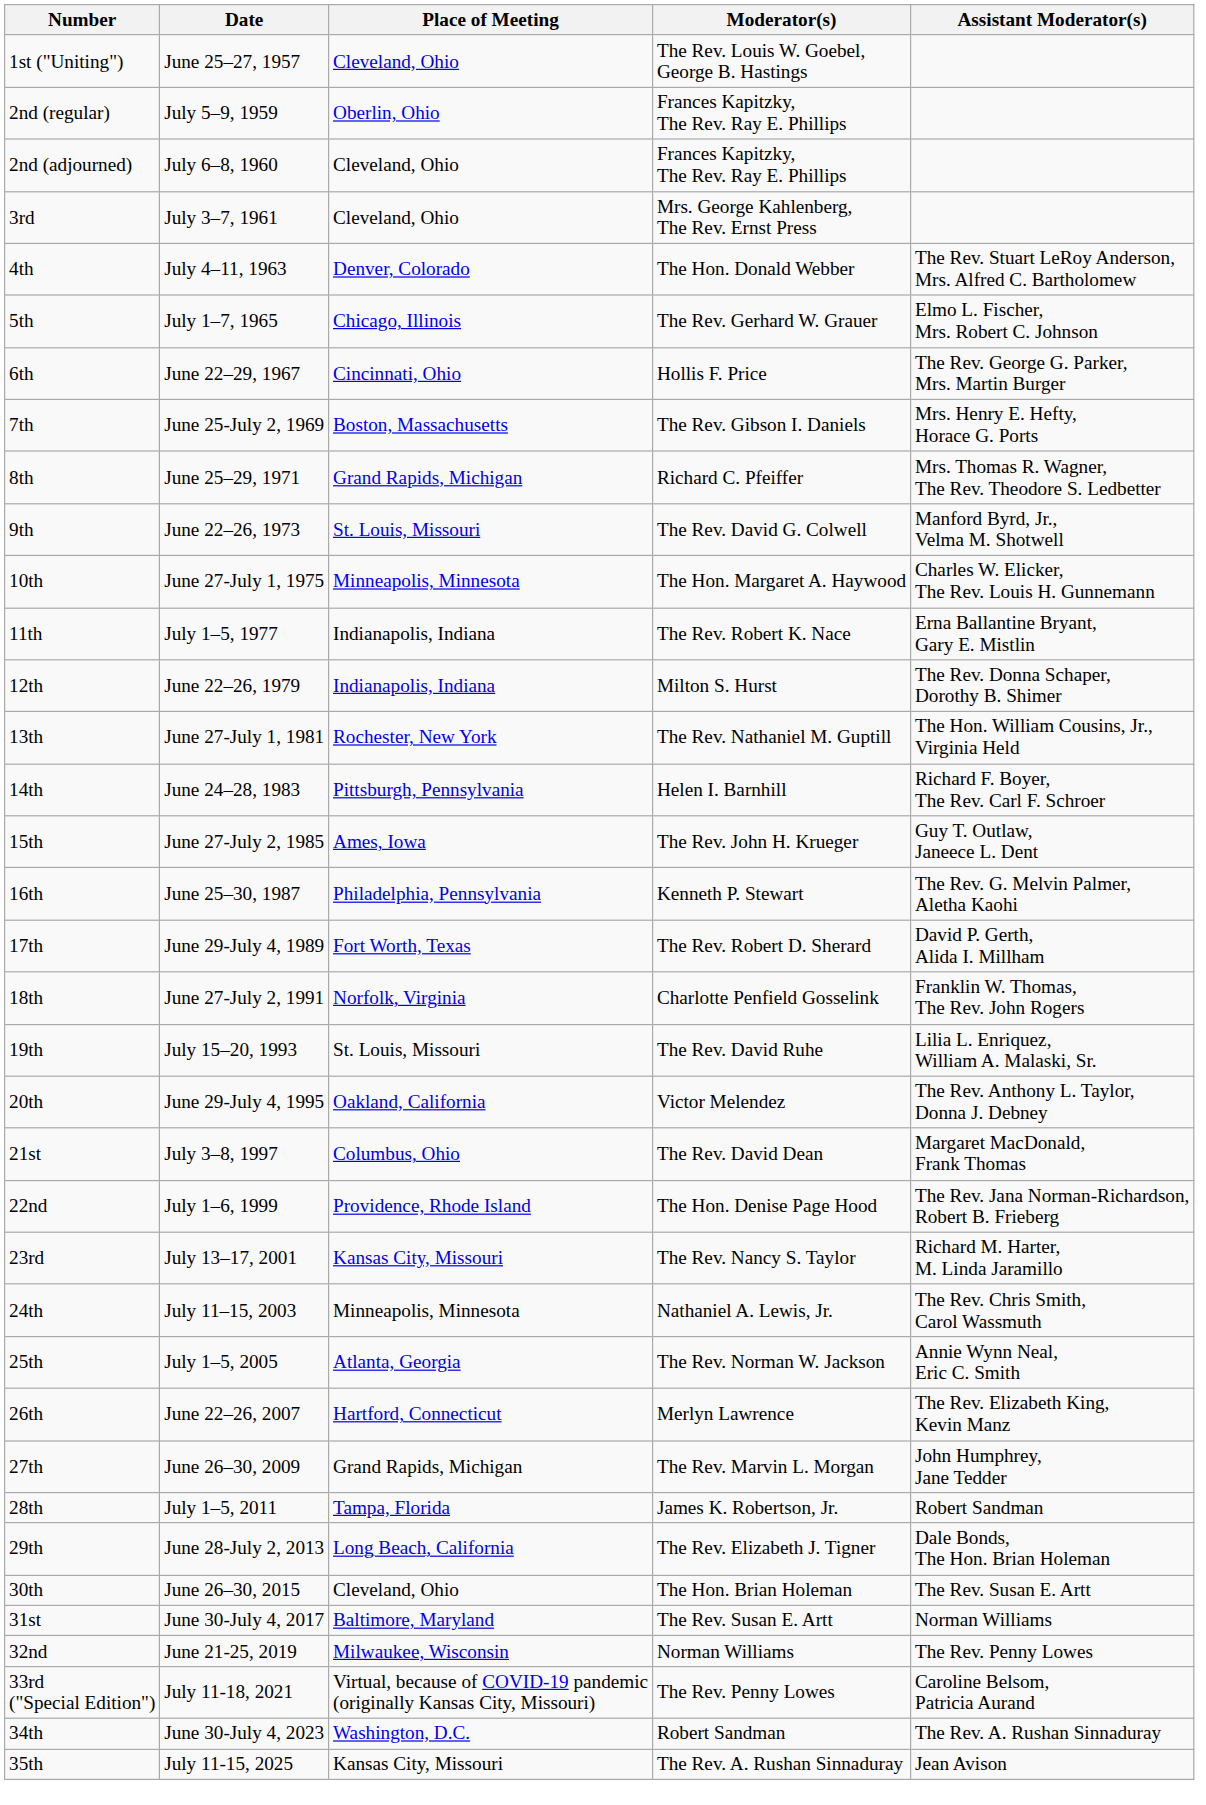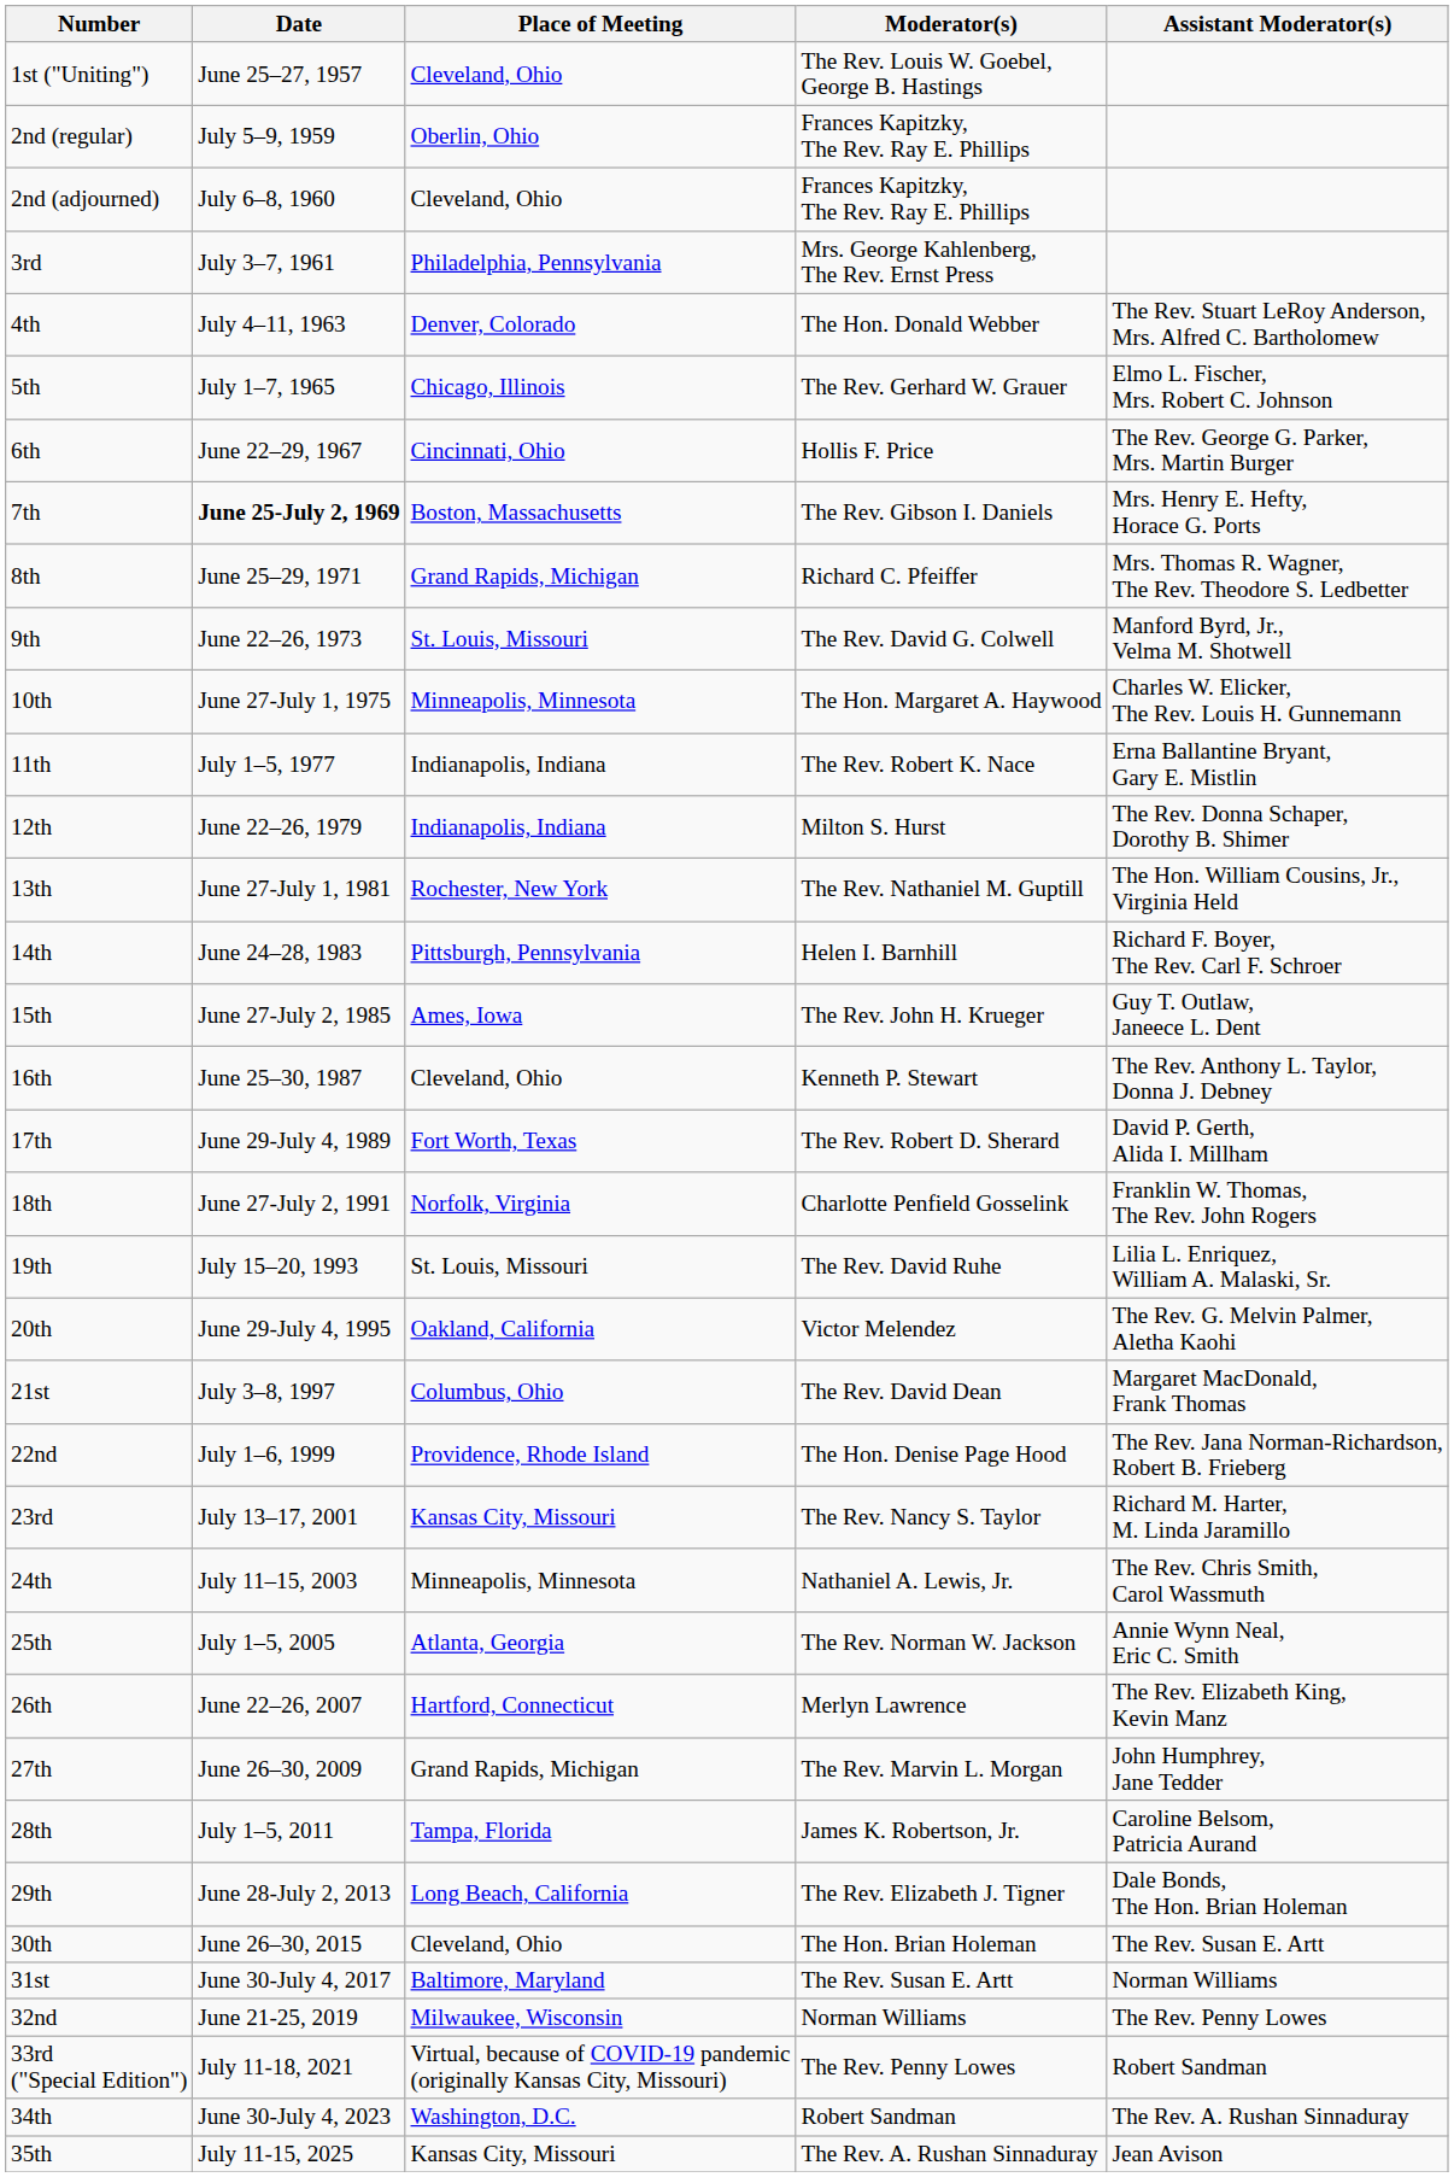3rd | Place of Meeting: Cleveland, Ohio -> Philadelphia, Pennsylvania
7th | Date: normal -> bold
16th | Place of Meeting: Philadelphia, Pennsylvania -> Cleveland, Ohio
16th | Assistant Moderator(s): The Rev. G. Melvin Palmer, Aletha Kaohi -> The Rev. Anthony L. Taylor, Donna J. Debney
20th | Assistant Moderator(s): The Rev. Anthony L. Taylor, Donna J. Debney -> The Rev. G. Melvin Palmer, Aletha Kaohi
28th | Assistant Moderator(s): Robert Sandman -> Caroline Belsom, Patricia Aurand
33rd ("Special Edition") | Assistant Moderator(s): Caroline Belsom, Patricia Aurand -> Robert Sandman
